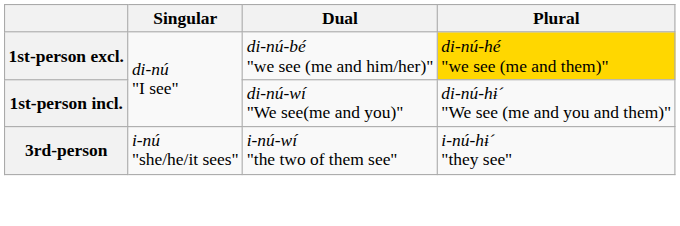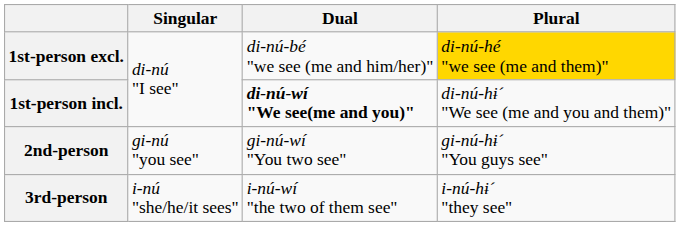1st-person incl. | Dual: normal -> bold
+ row: 2nd-person | gi-nú "you see" | gi-nú-wí "You two see" | gi-nú-hɨ´ "You guys see"
